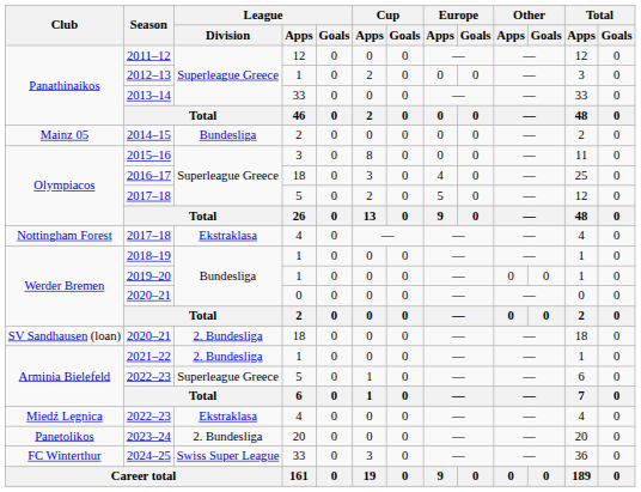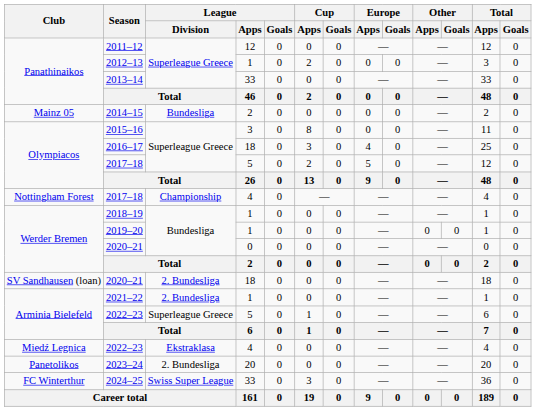Nottingham Forest / 2017–18 | League / Division: Ekstraklasa -> Championship
